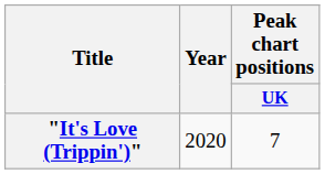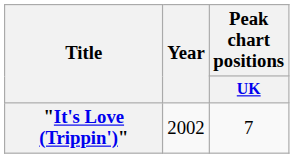"It's Love (Trippin')" | Year: 2020 -> 2002
